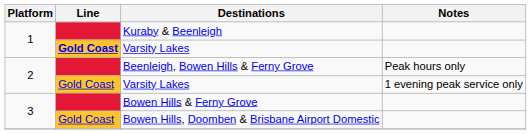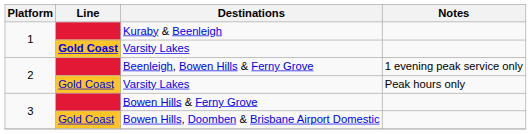Beenleigh, Bowen Hills & Ferny Grove | Notes: Peak hours only -> 1 evening peak service only
2 / Varsity Lakes | Notes: 1 evening peak service only -> Peak hours only
